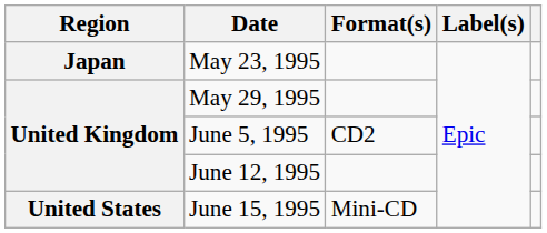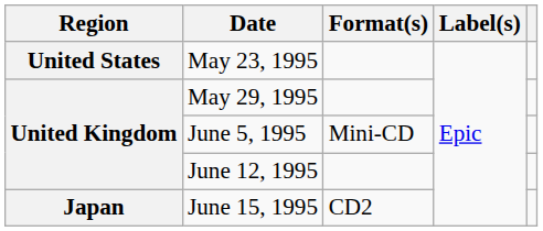May 23, 1995 | Region: Japan -> United States
June 5, 1995 | Format(s): CD2 -> Mini-CD
June 15, 1995 | Region: United States -> Japan
June 15, 1995 | Format(s): Mini-CD -> CD2
